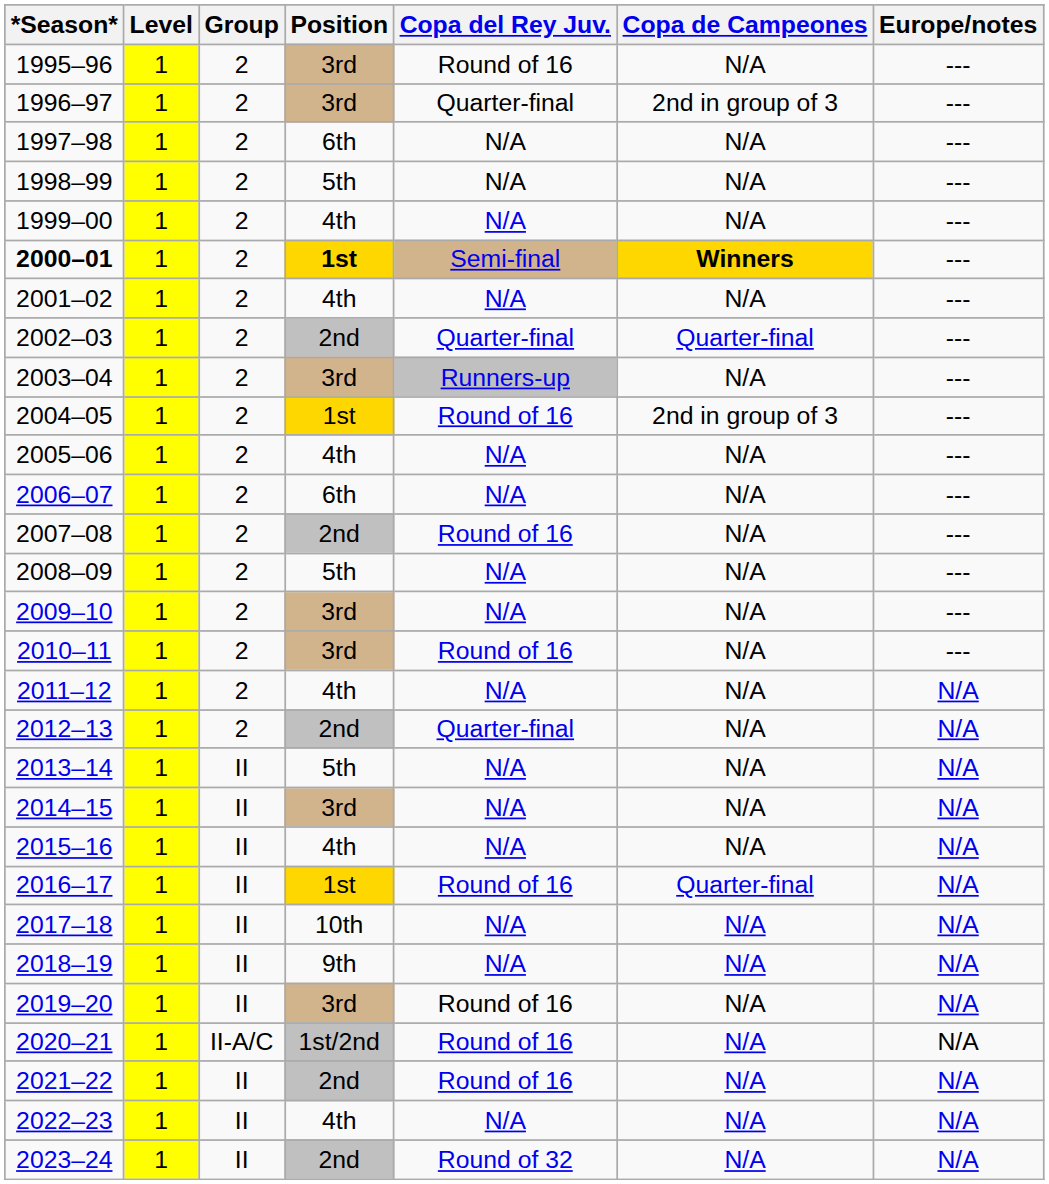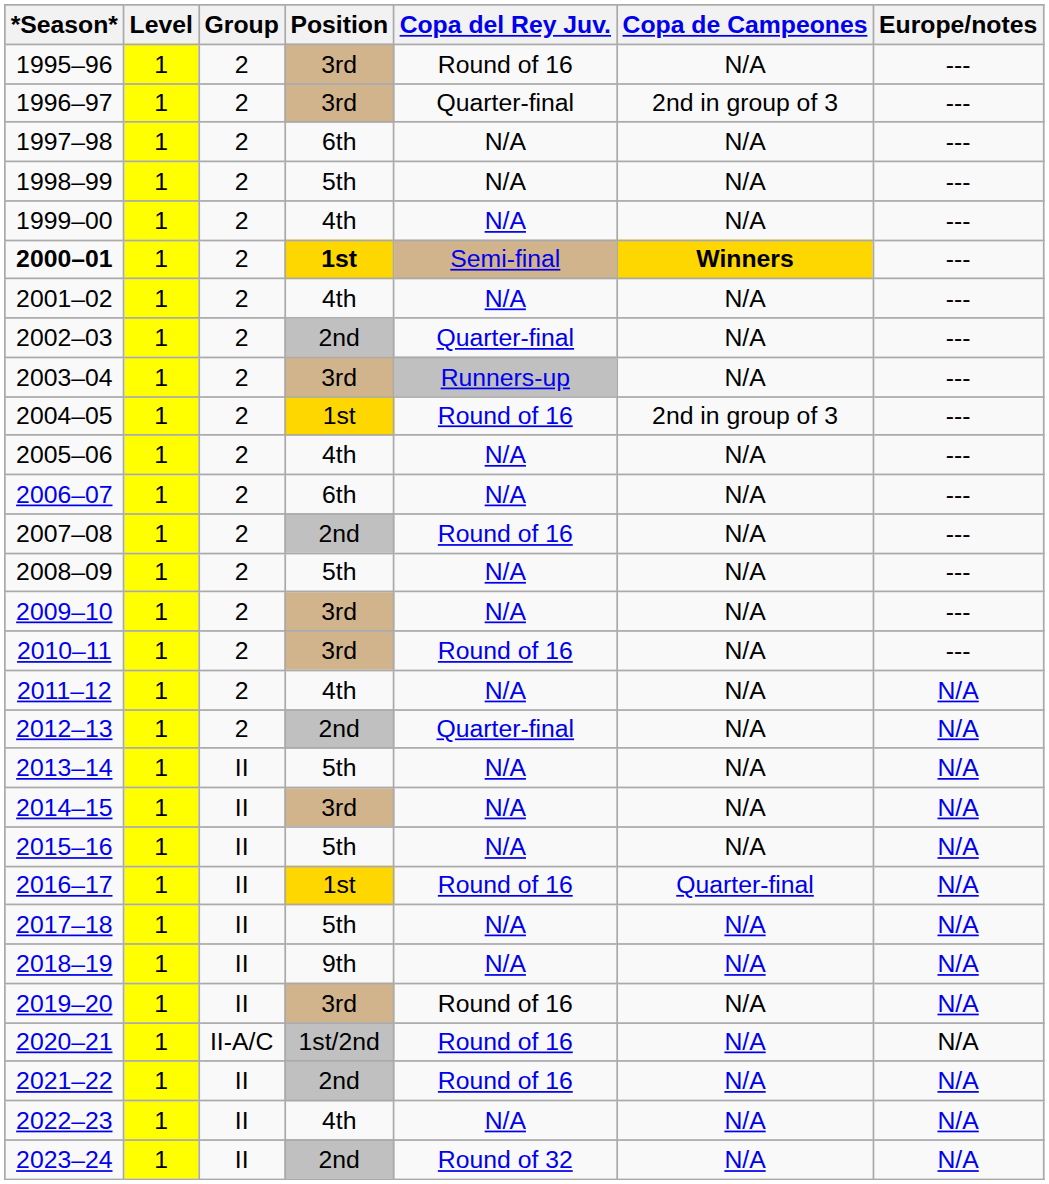2002–03 | Copa de Campeones: Quarter-final -> N/A
2015–16 | Position: 4th -> 5th
2017–18 | Position: 10th -> 5th
